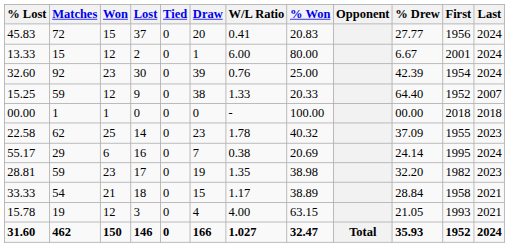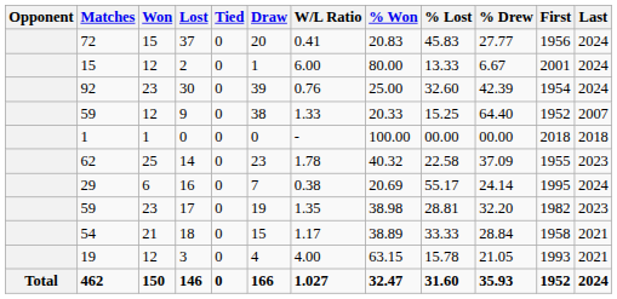columns swapped: Opponent <-> % Lost
